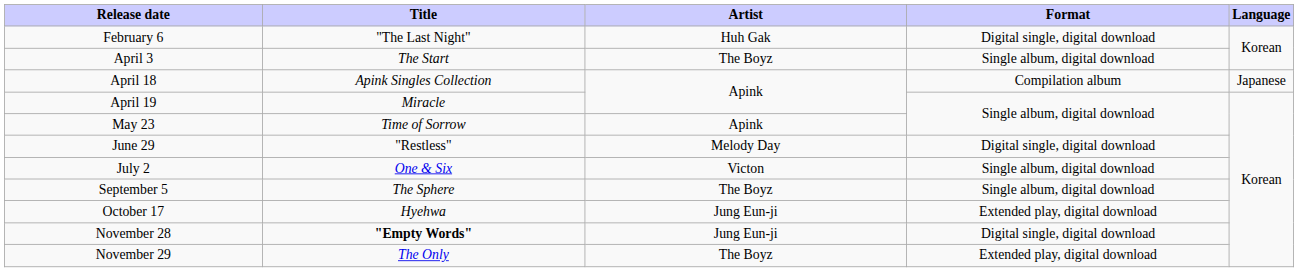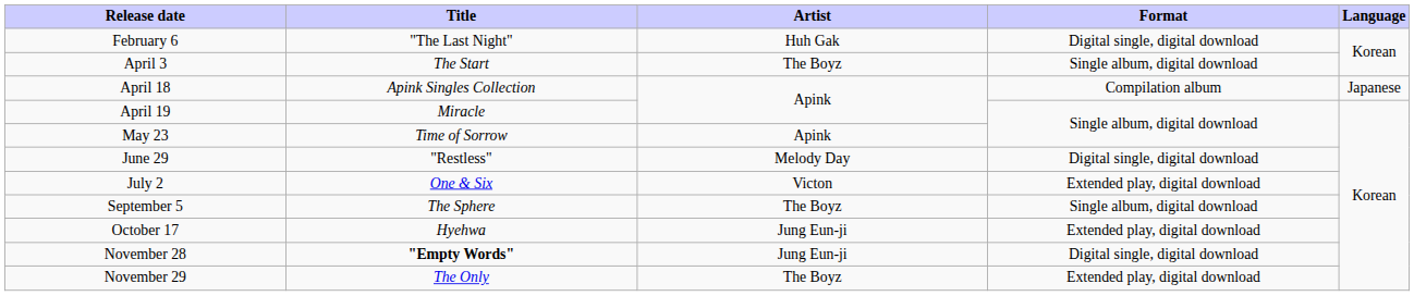July 2 | Format: Single album, digital download -> Extended play, digital download
